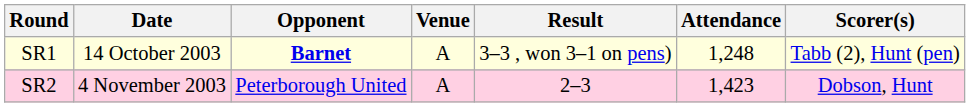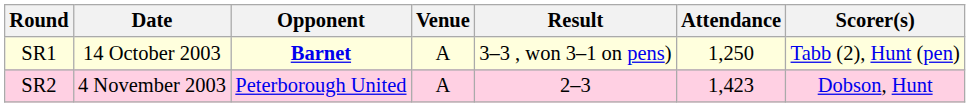SR1 | Attendance: 1,248 -> 1,250
